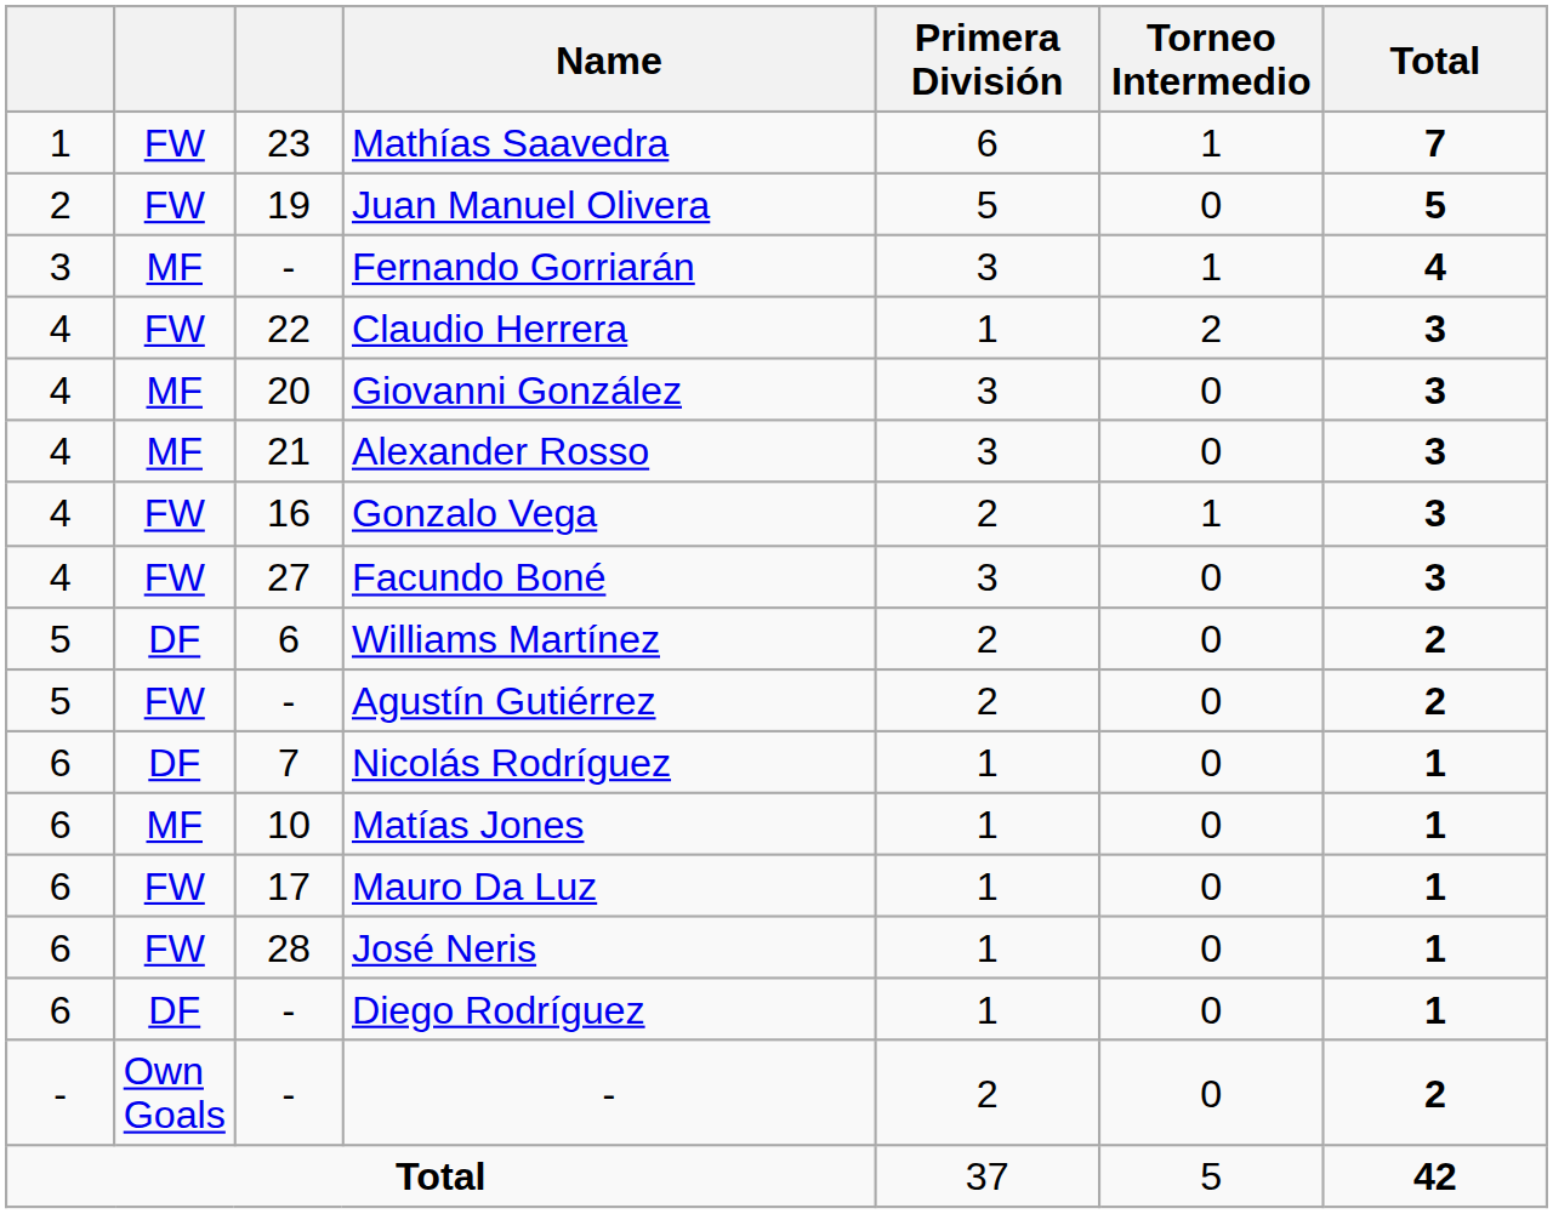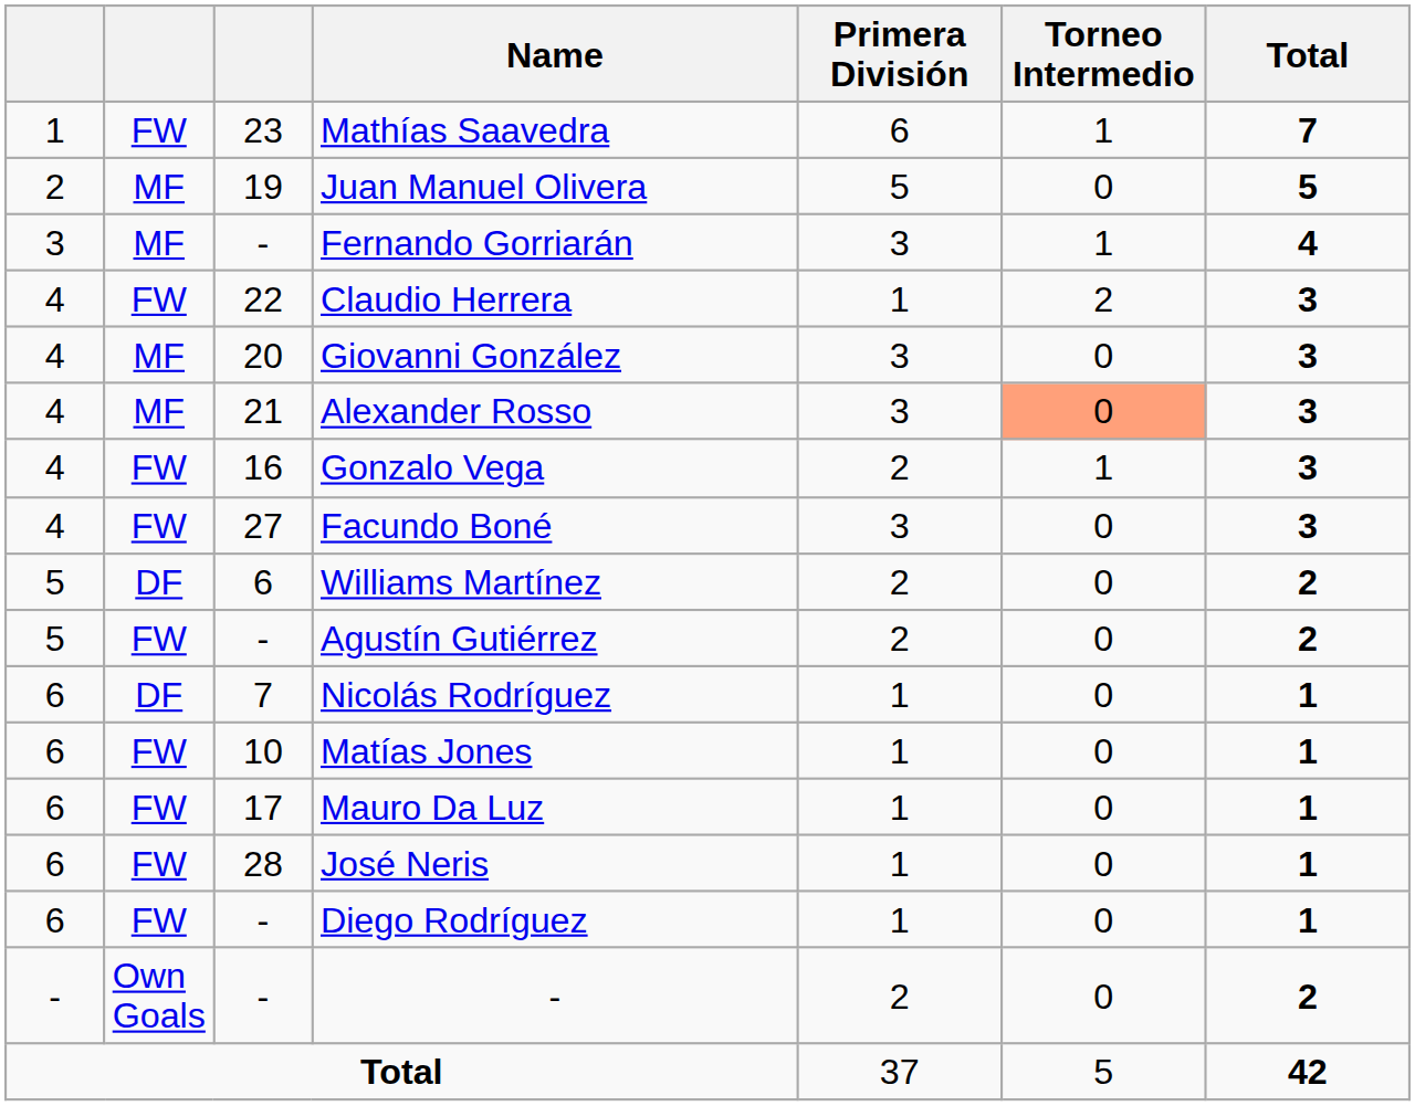Juan Manuel Olivera | column 2: FW -> MF
Alexander Rosso | Torneo Intermedio: no background -> lightsalmon background
Matías Jones | column 2: MF -> FW
Diego Rodríguez | column 2: DF -> FW
